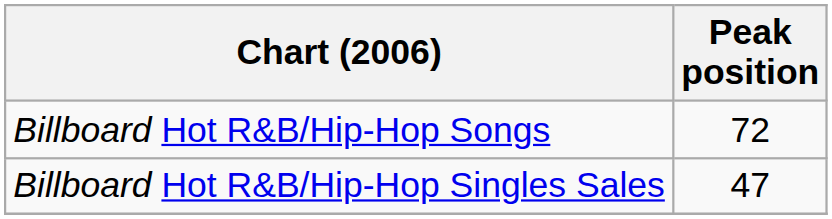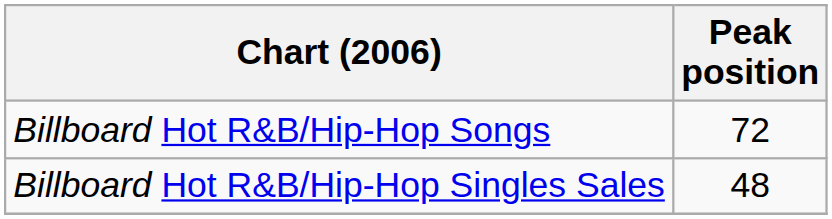Billboard Hot R&B/Hip-Hop Singles Sales | Peak position: 47 -> 48
